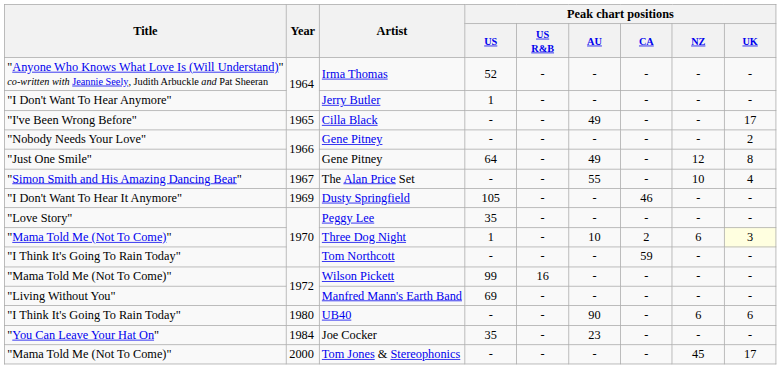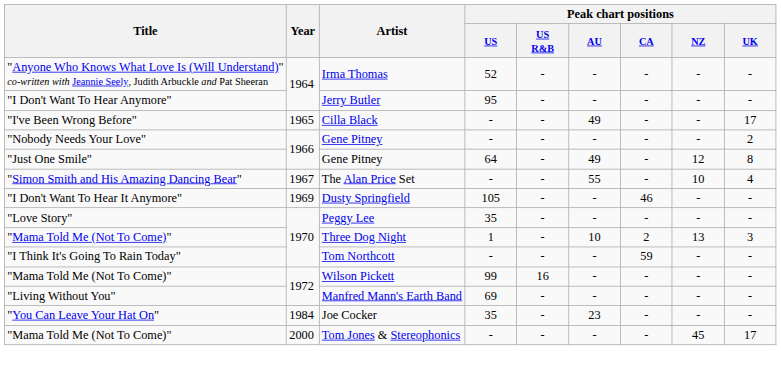Jerry Butler | Peak chart positions / US: 1 -> 95
Three Dog Night | Peak chart positions / NZ: 6 -> 13
Three Dog Night | Peak chart positions / UK: lightyellow background -> no background
- row: "I Think It's Going To Rain Today" | 1980 | UB40 | - | - | 90 | - | 6 | 6
